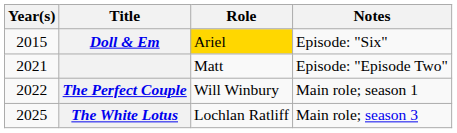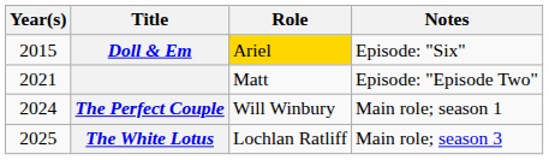The Perfect Couple | Year(s): 2022 -> 2024
